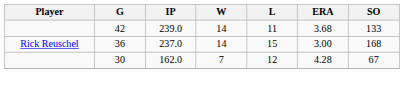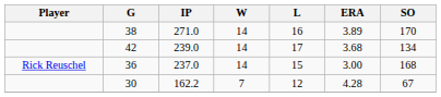+ row: 38 | 271.0 | 14 | 16 | 3.89 | 170
42 | L: 11 -> 17
42 | SO: 133 -> 134
30 | IP: 162.0 -> 162.2
